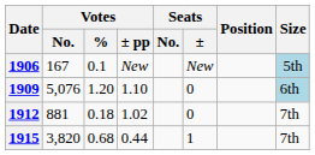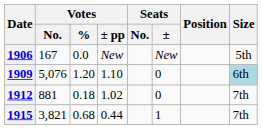1906 | Votes / %: 0.1 -> 0.0
1906 | Size: lightblue background -> no background
1915 | Votes / No.: 3,820 -> 3,821
